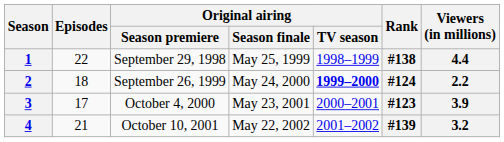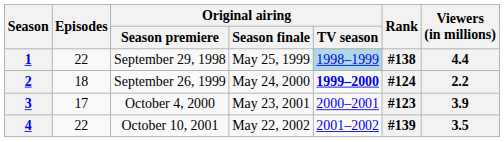1 | Original airing / TV season: no background -> lightblue background
4 | Episodes: 21 -> 22
4 | Viewers (in millions): 3.2 -> 3.5
